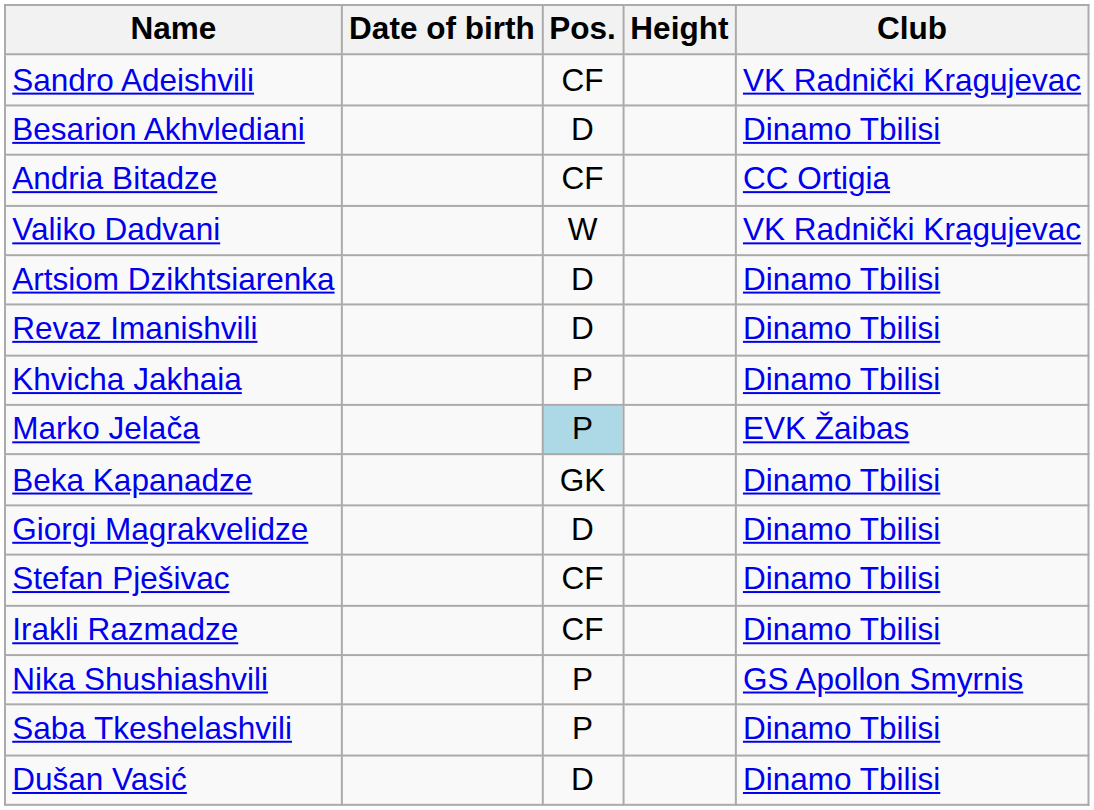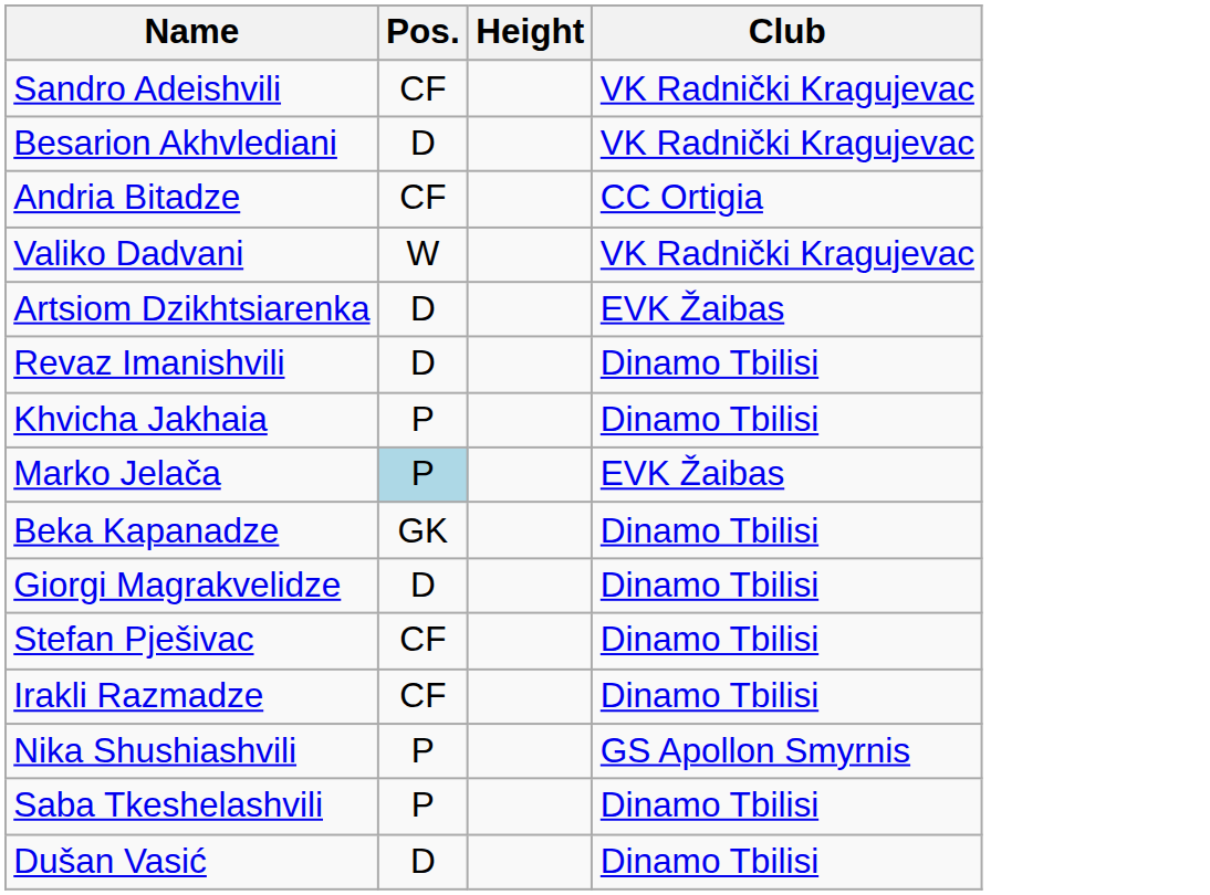- column: Date of birth
Besarion Akhvlediani | Club: Dinamo Tbilisi -> VK Radnički Kragujevac
Artsiom Dzikhtsiarenka | Club: Dinamo Tbilisi -> EVK Žaibas
